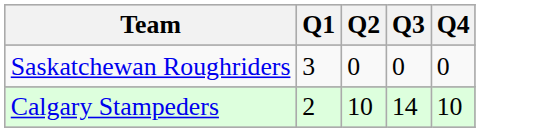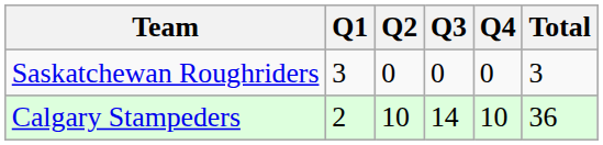+ column: Total | 3 | 36
